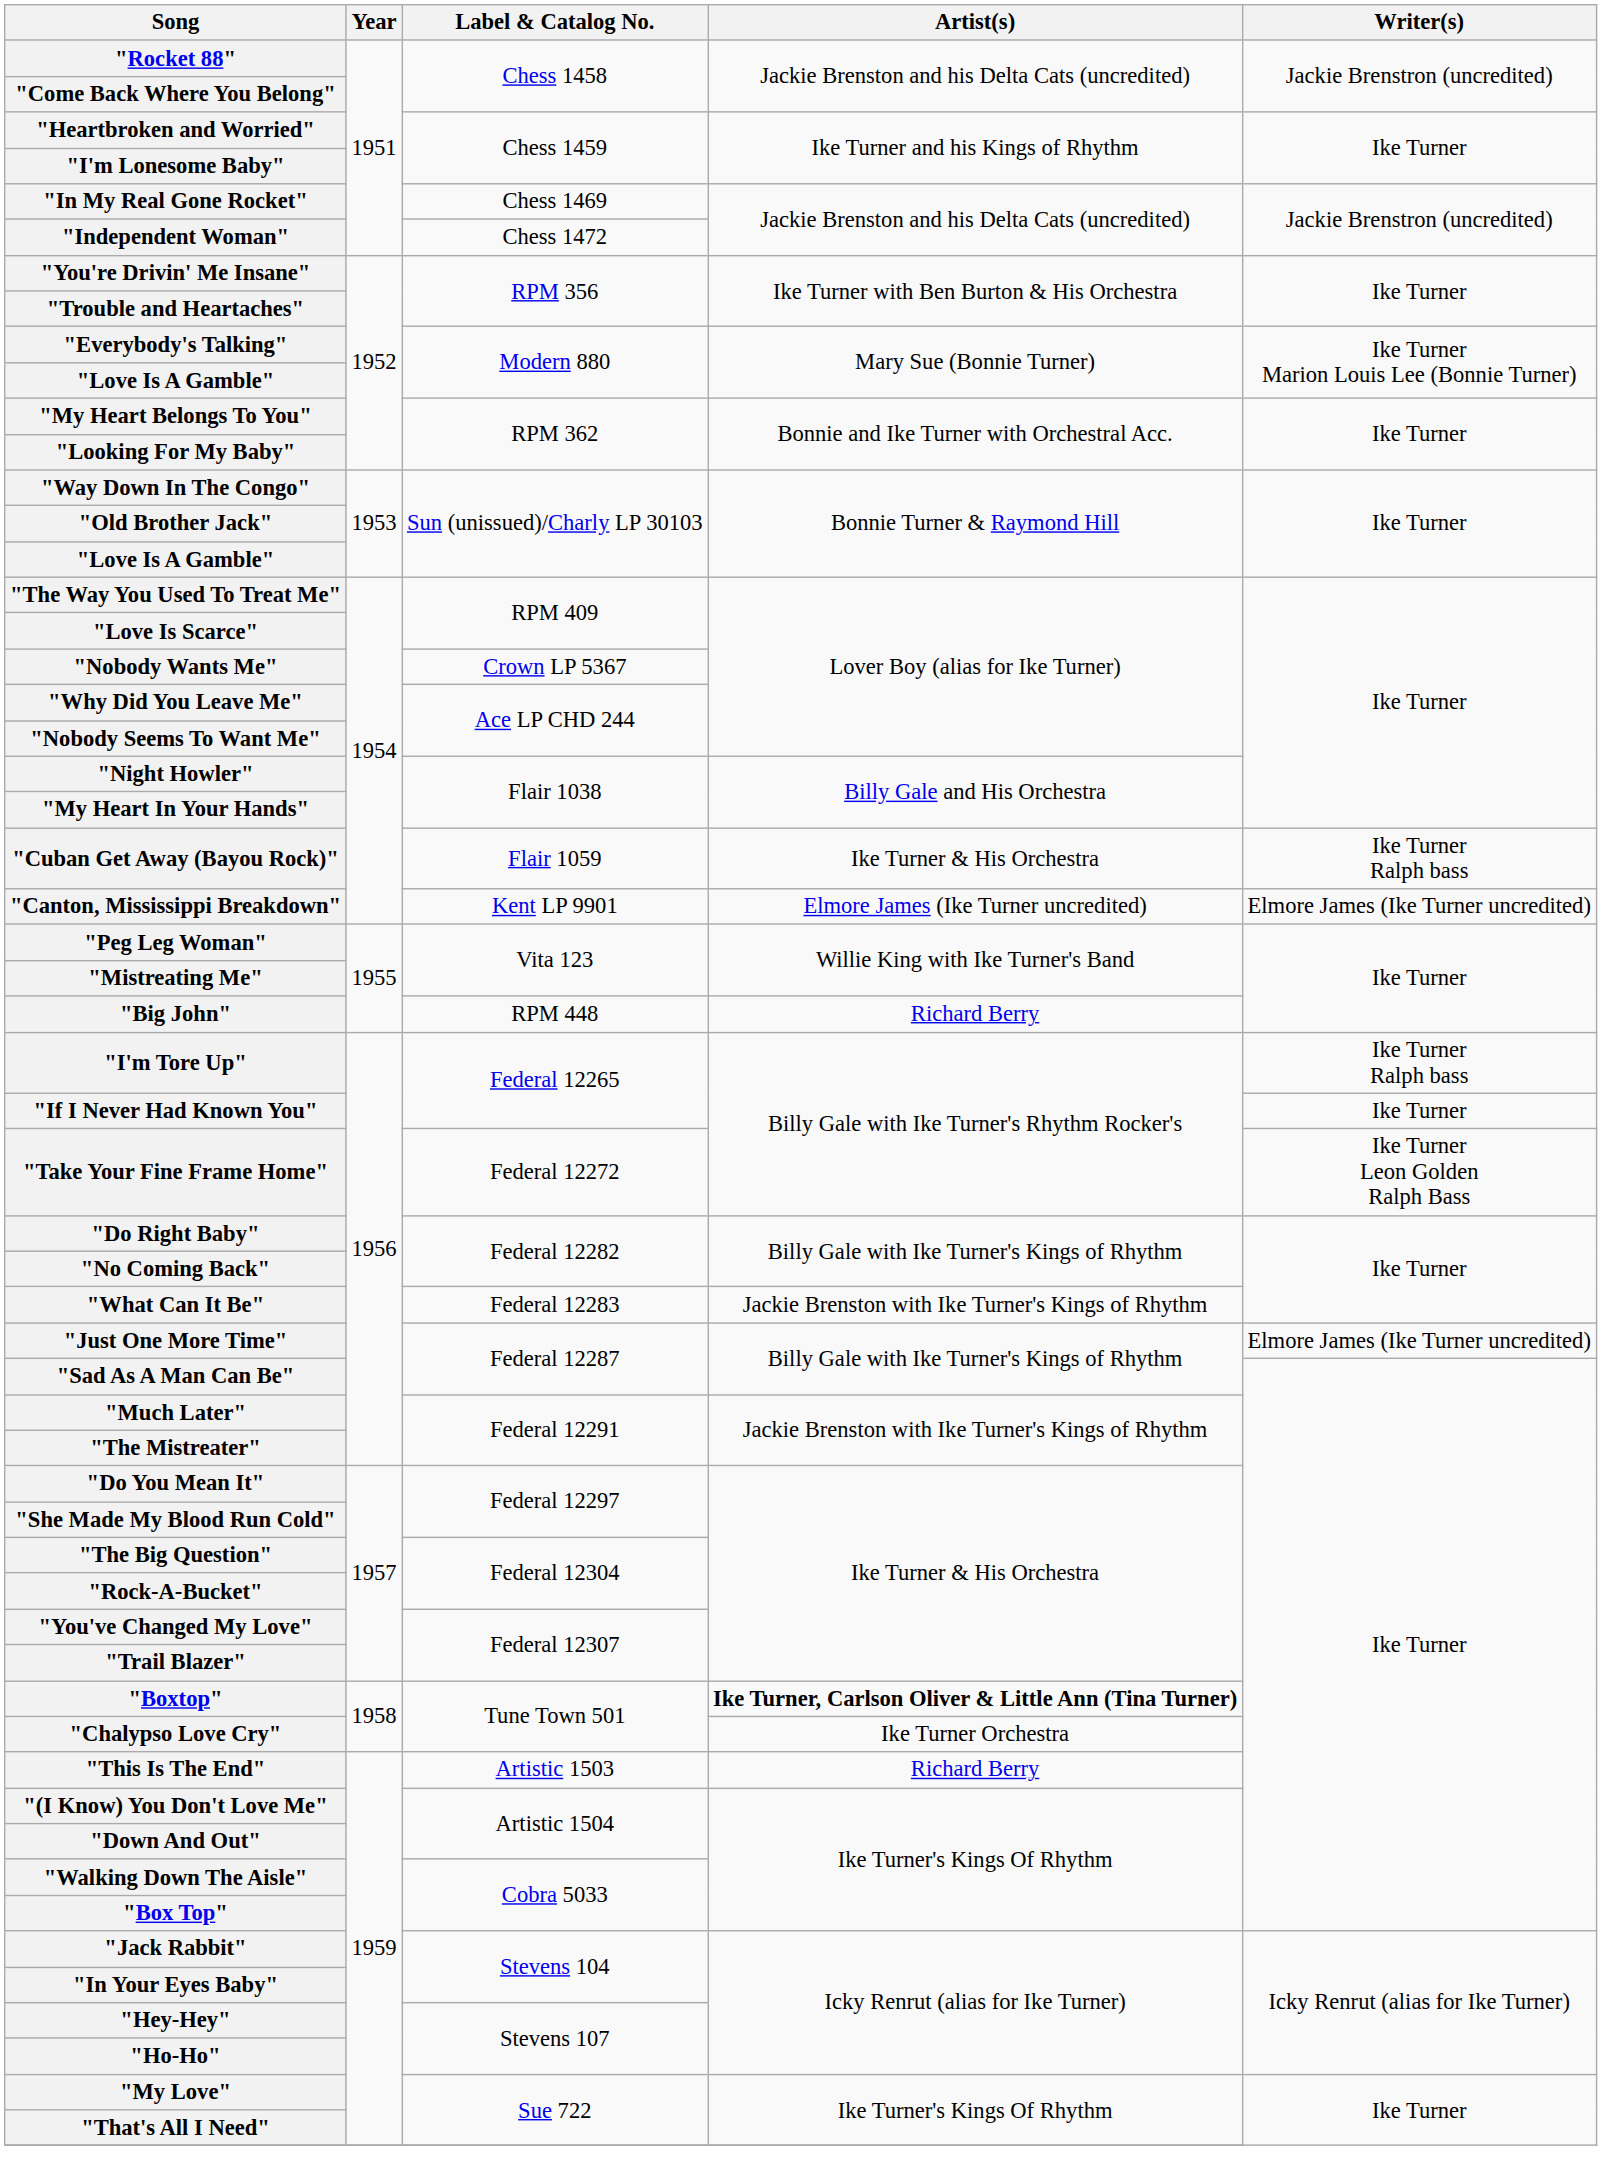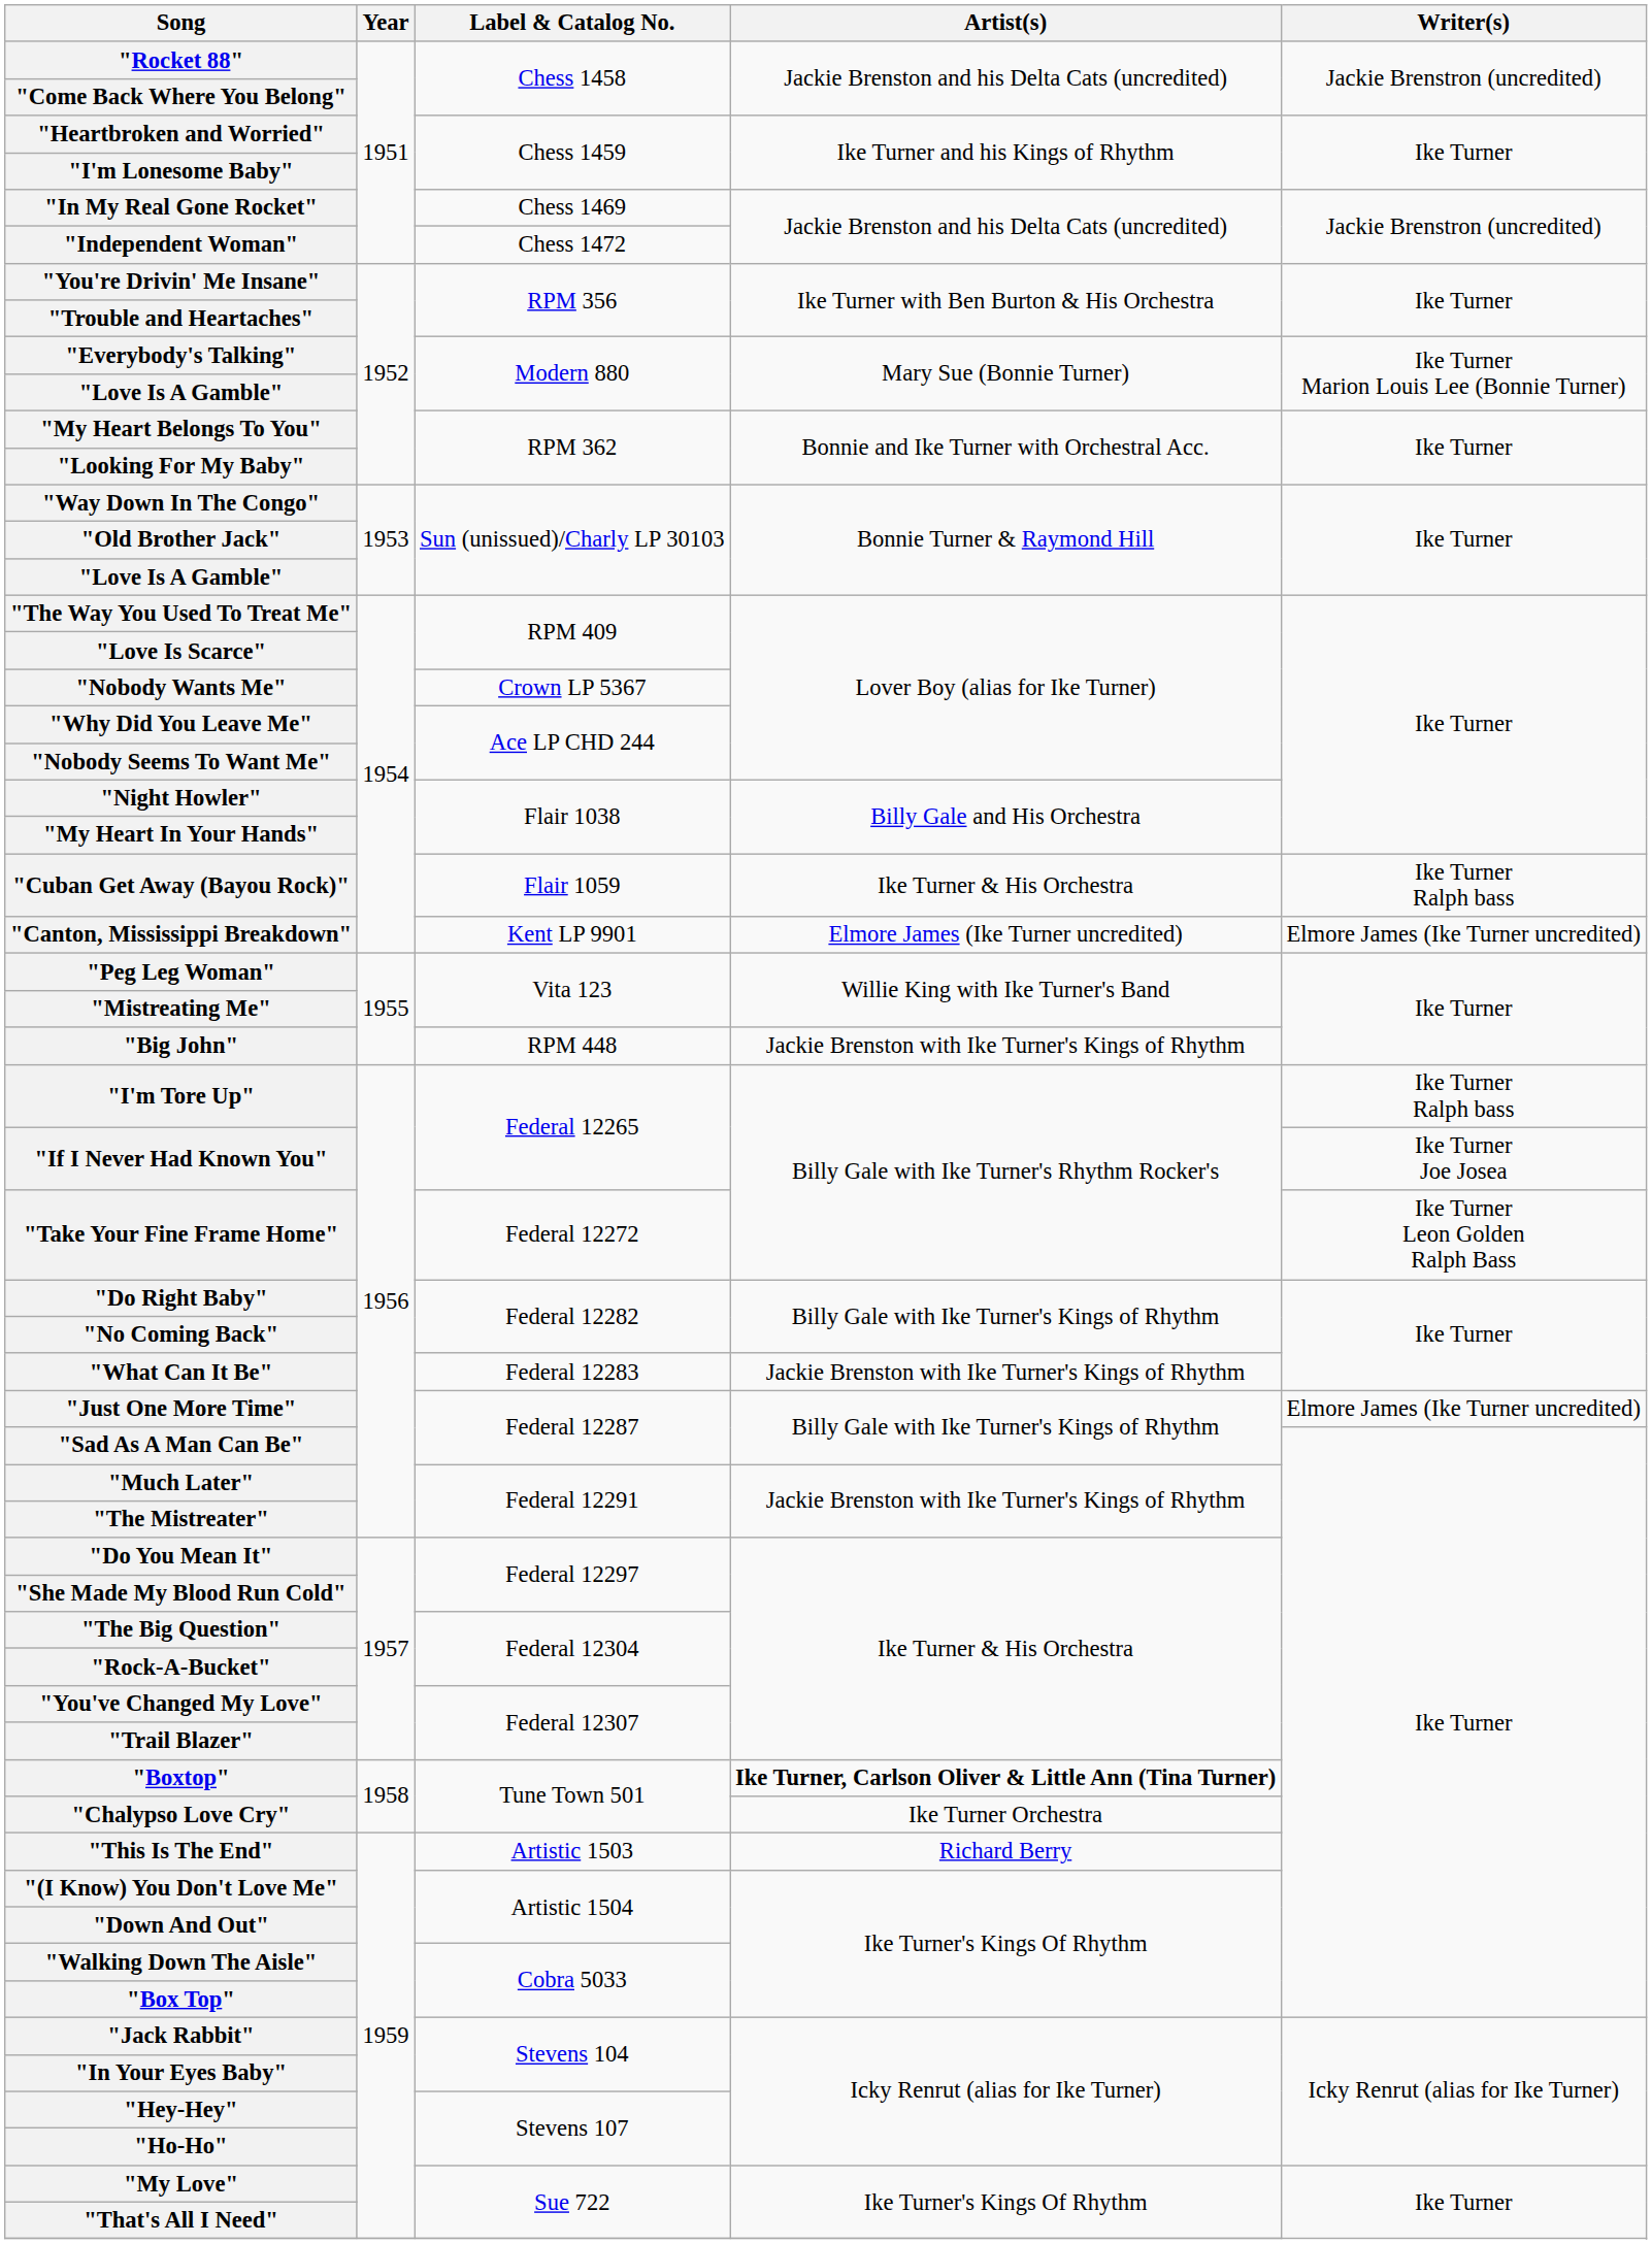"Big John" | Artist(s): Richard Berry -> Jackie Brenston with Ike Turner's Kings of Rhythm
"If I Never Had Known You" | Writer(s): Ike Turner -> Ike Turner Joe Josea
